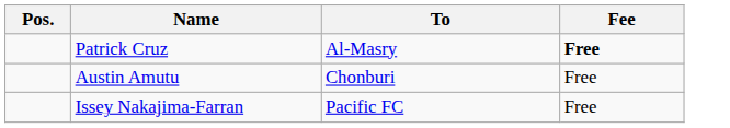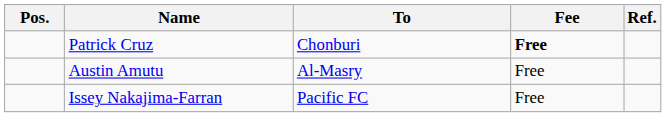+ column: Ref.
Patrick Cruz | To: Al-Masry -> Chonburi
Austin Amutu | To: Chonburi -> Al-Masry
